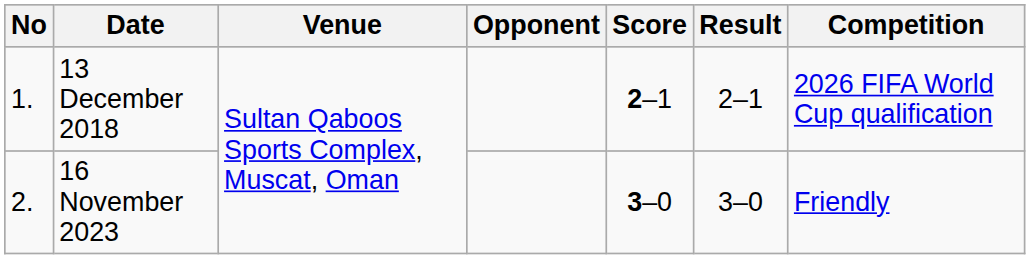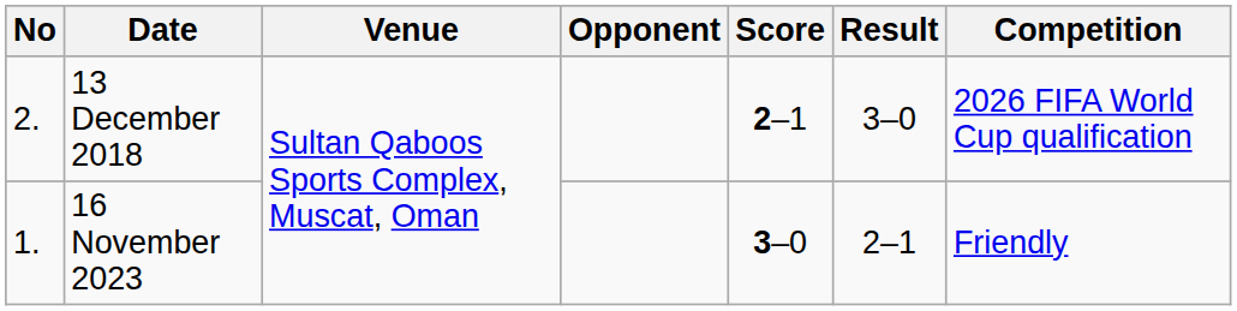13 December 2018 | No: 1. -> 2.
13 December 2018 | Result: 2–1 -> 3–0
16 November 2023 | No: 2. -> 1.
16 November 2023 | Result: 3–0 -> 2–1
